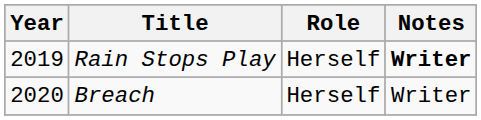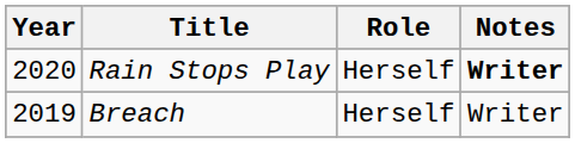Rain Stops Play | Year: 2019 -> 2020
Breach | Year: 2020 -> 2019
